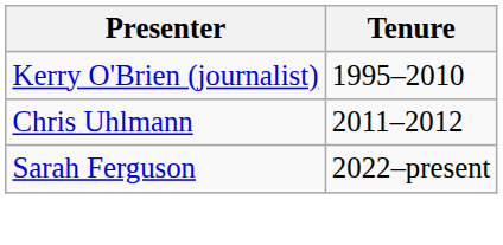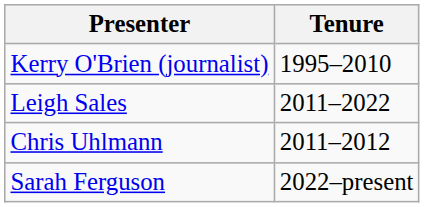+ row: Leigh Sales | 2011–2022
